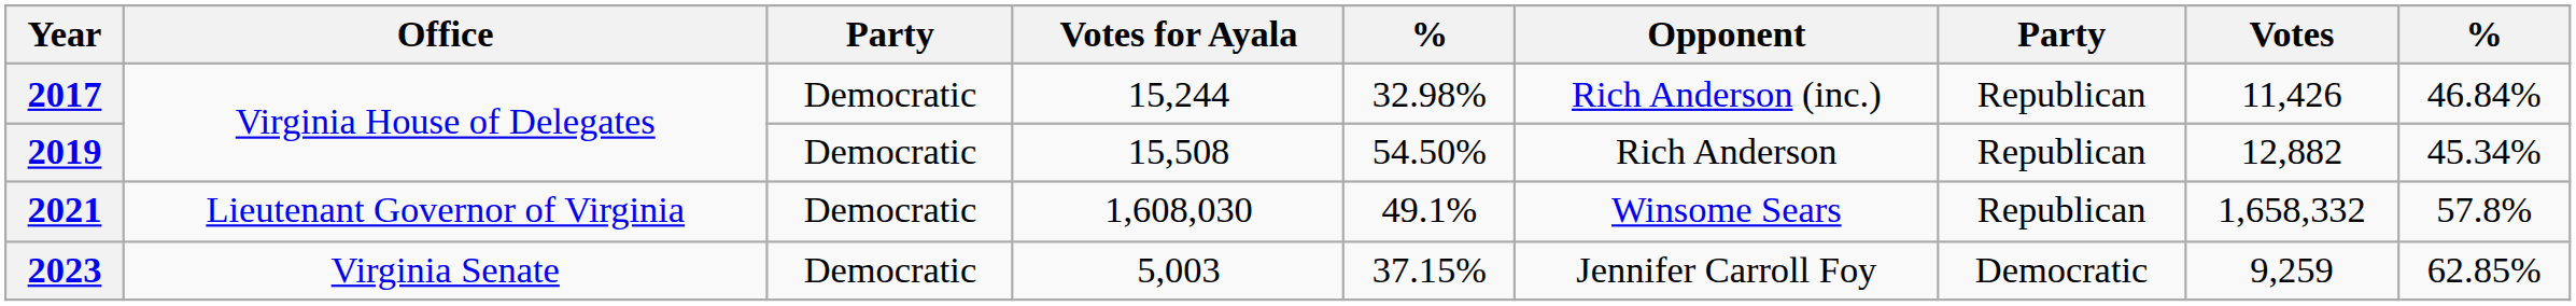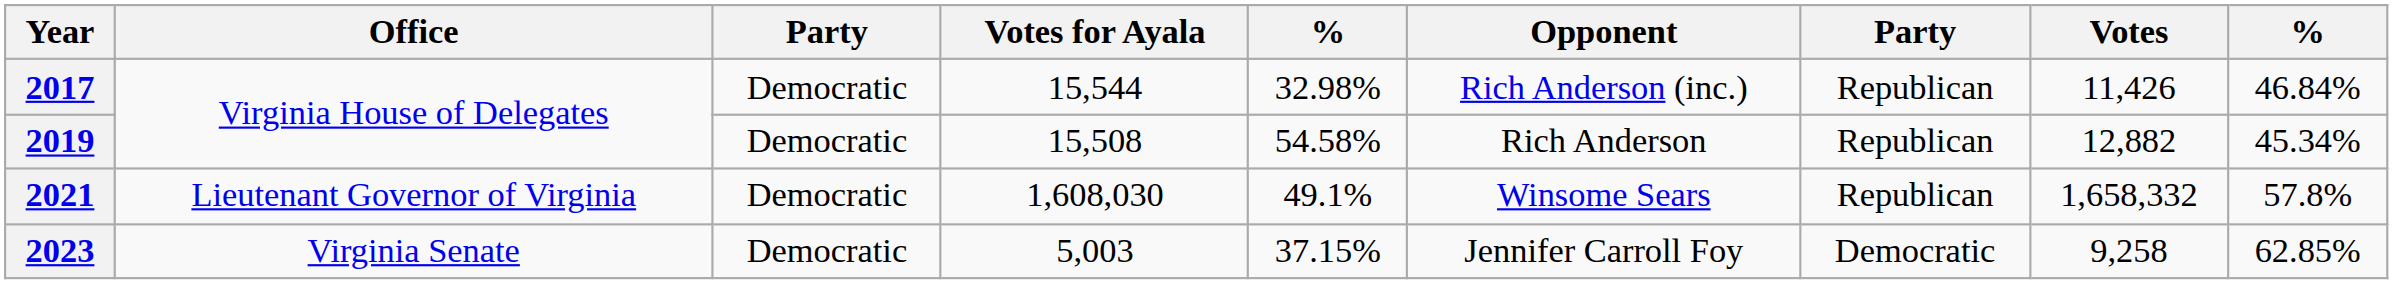2017 | Votes for Ayala: 15,244 -> 15,544
2019 | column 5: 54.50% -> 54.58%
2023 | Votes: 9,259 -> 9,258
